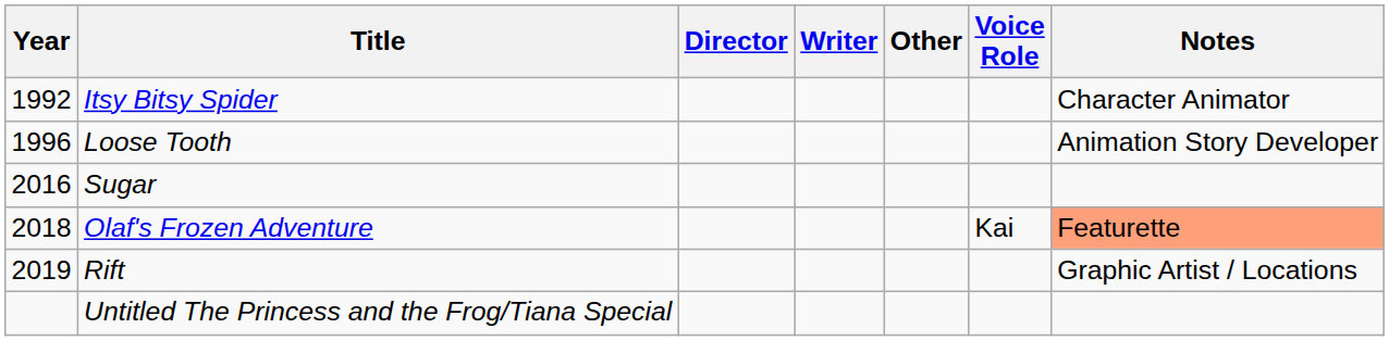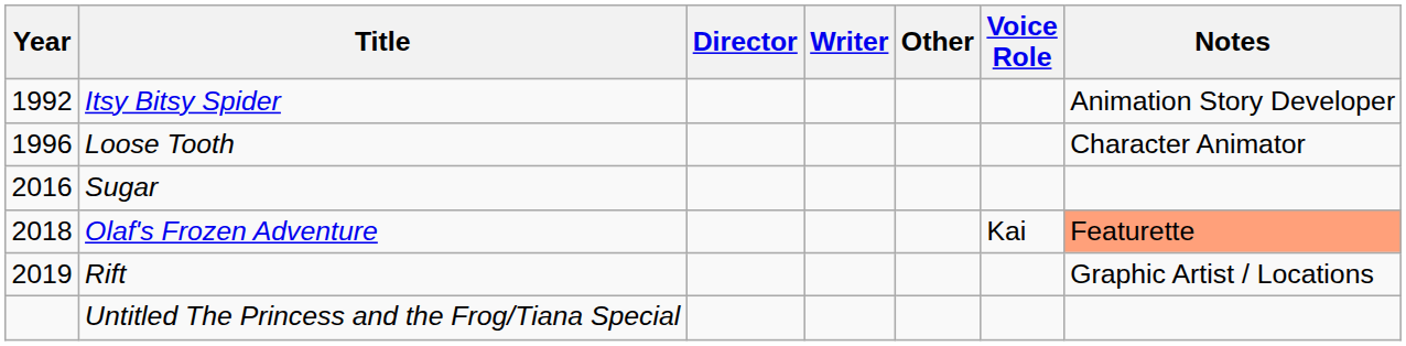Itsy Bitsy Spider | Notes: Character Animator -> Animation Story Developer
Loose Tooth | Notes: Animation Story Developer -> Character Animator
